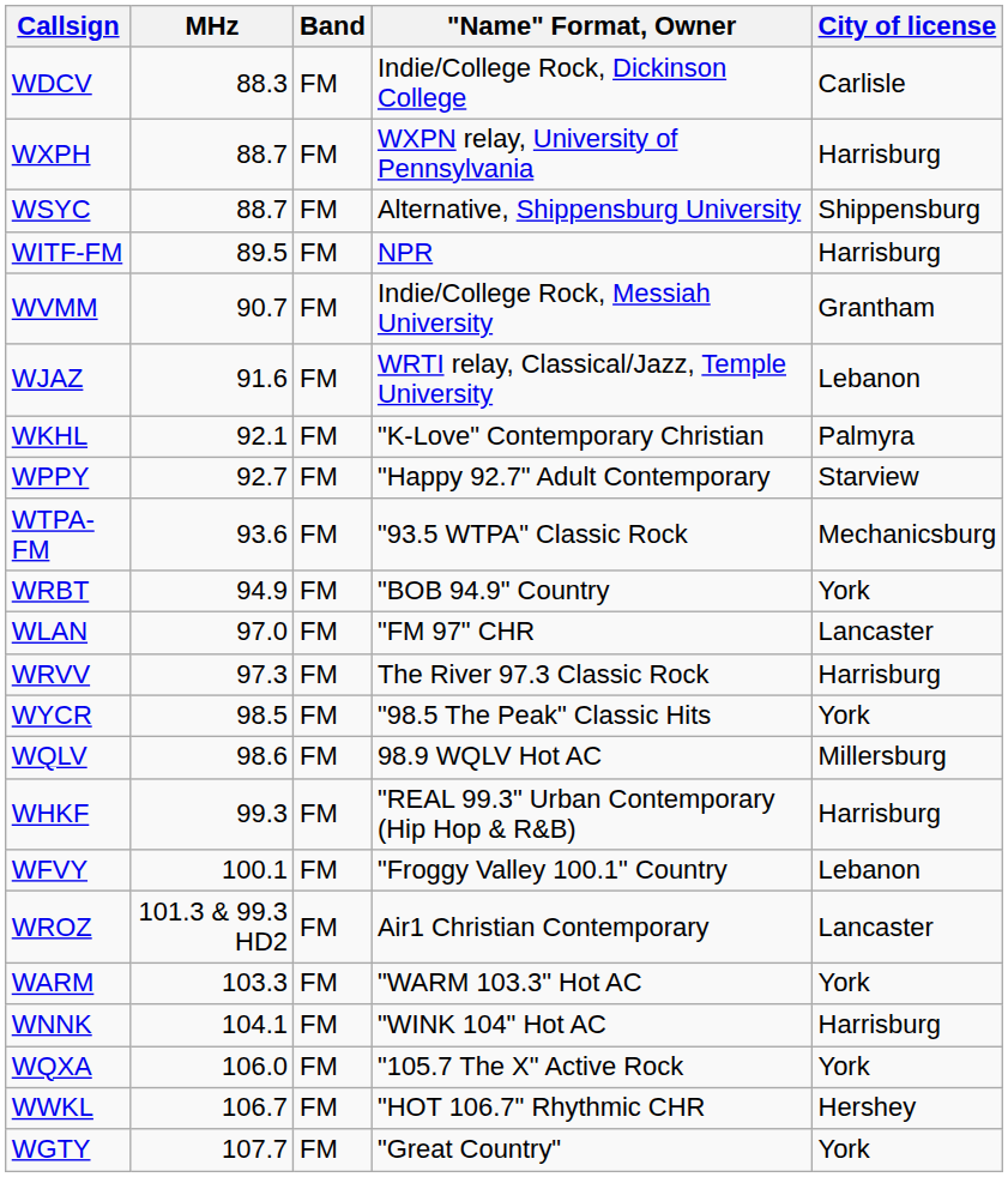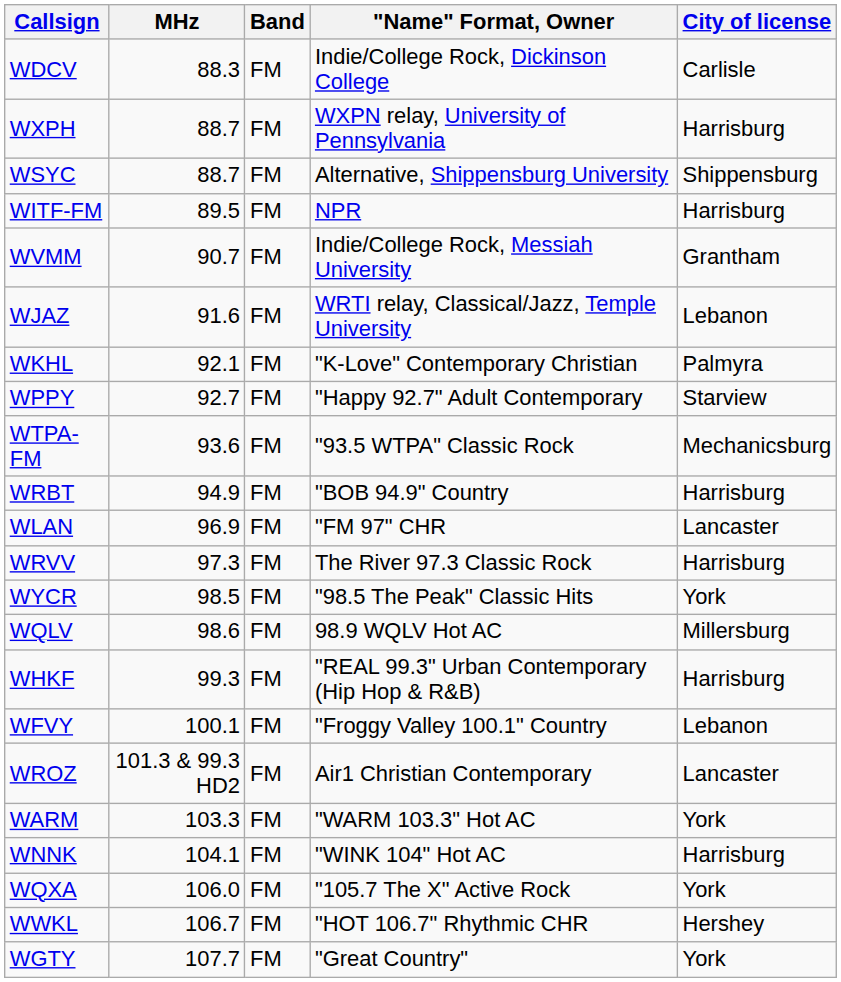WRBT | City of license: York -> Harrisburg
WLAN | MHz: 97.0 -> 96.9
